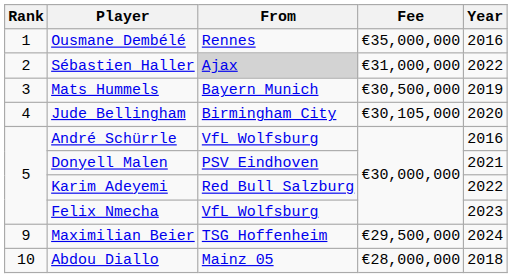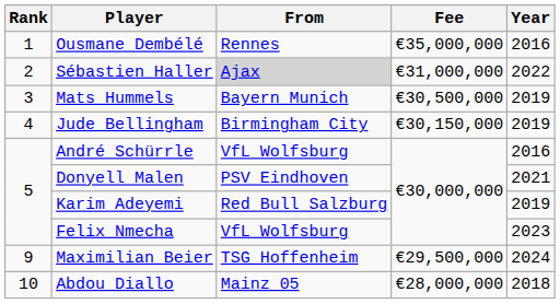Jude Bellingham | Fee: €30,105,000 -> €30,150,000
Jude Bellingham | Year: 2020 -> 2019
Karim Adeyemi | Year: 2022 -> 2019
